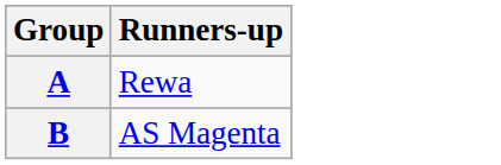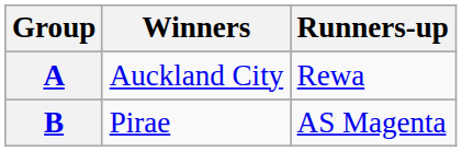+ column: Winners | Auckland City | Pirae
